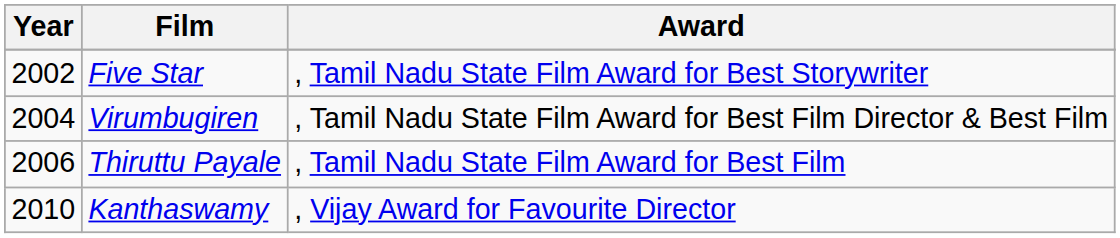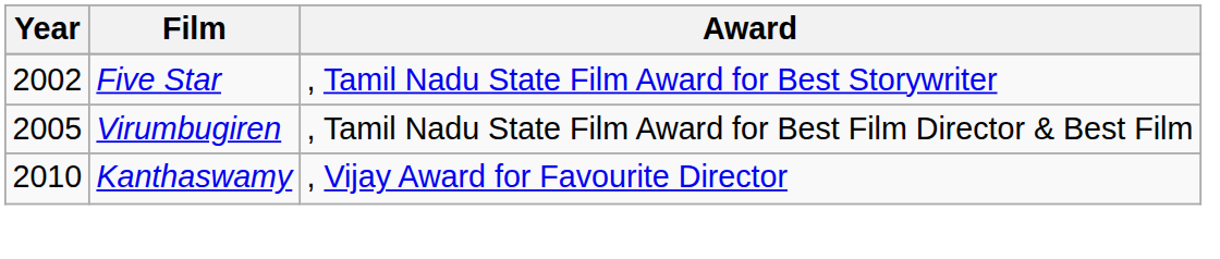Virumbugiren | Year: 2004 -> 2005
- row: 2006 | Thiruttu Payale | , Tamil Nadu State Film Award for Best Film
